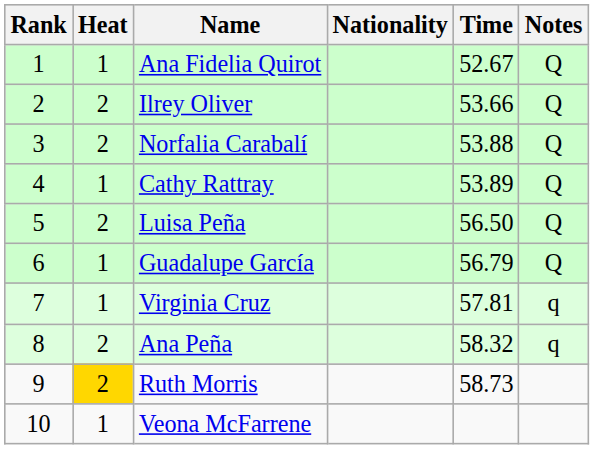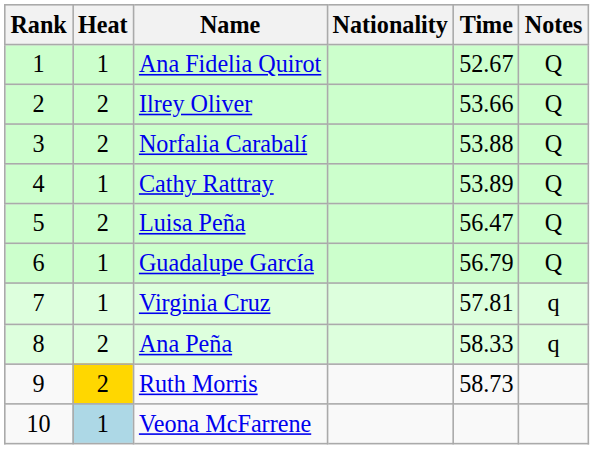Luisa Peña | Time: 56.50 -> 56.47
Ana Peña | Time: 58.32 -> 58.33
Veona McFarrene | Heat: no background -> lightblue background
